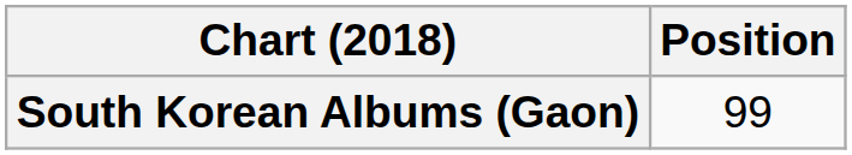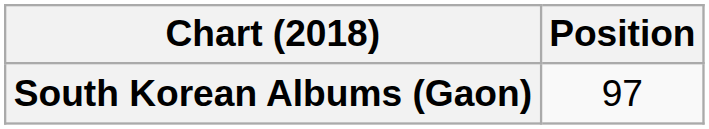South Korean Albums (Gaon) | Position: 99 -> 97
